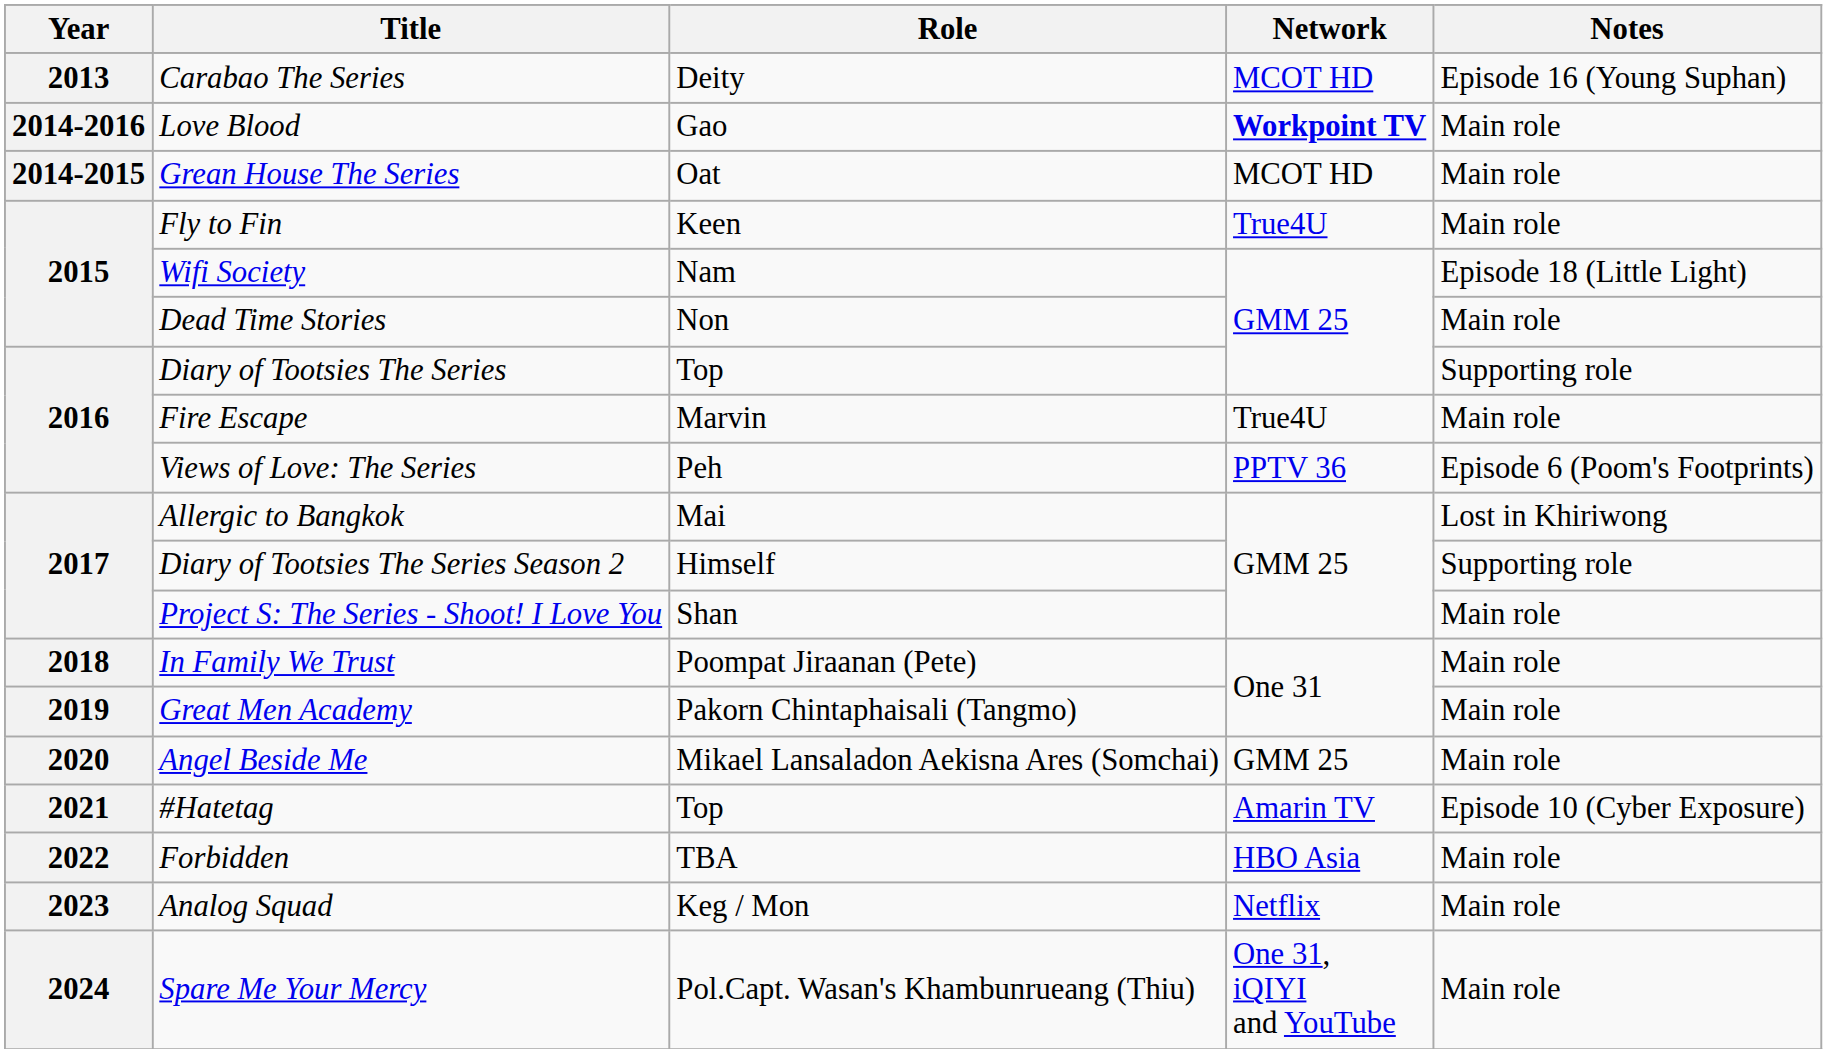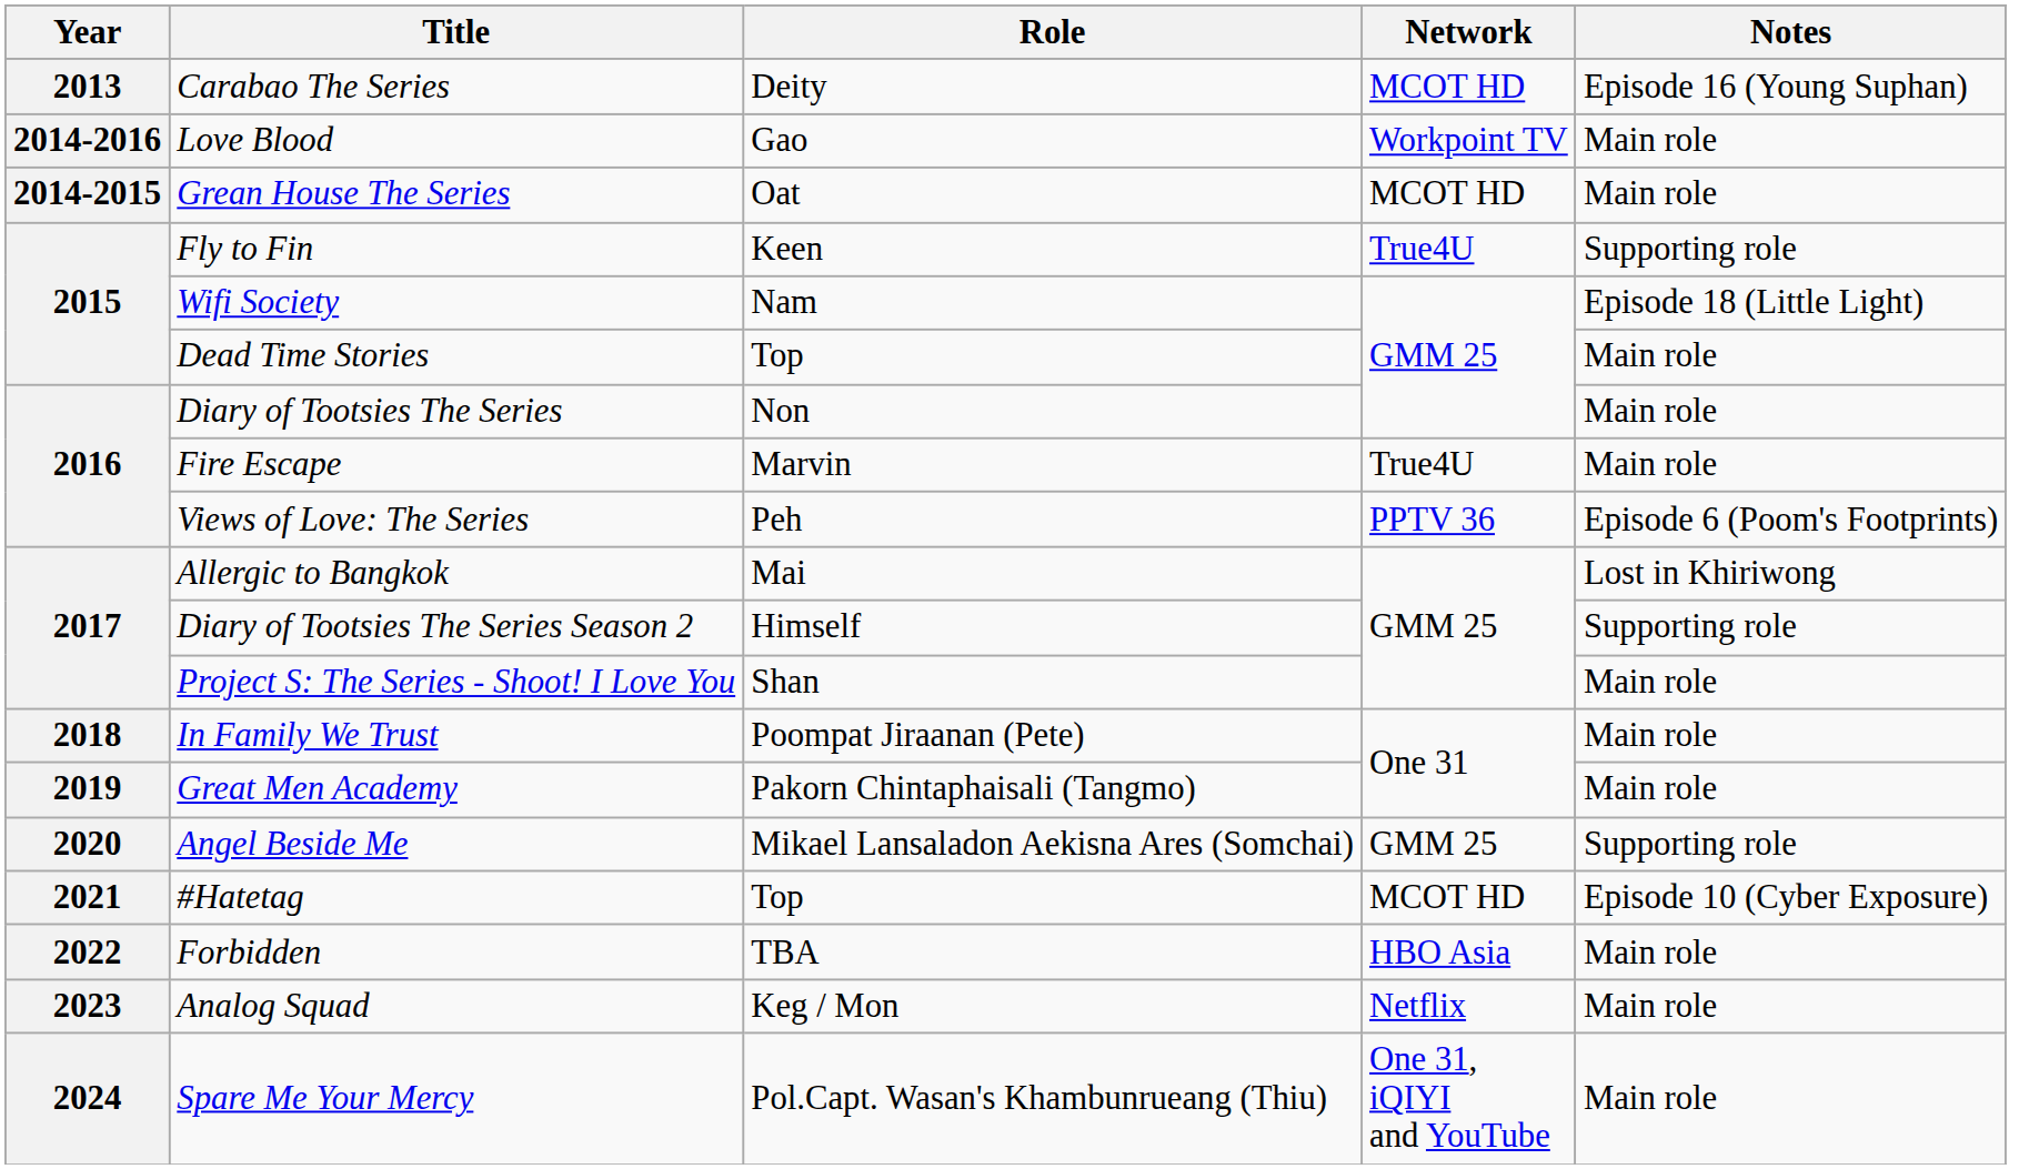Love Blood | Network: bold -> normal
Fly to Fin | Notes: Main role -> Supporting role
Dead Time Stories | Role: Non -> Top
Diary of Tootsies The Series | Role: Top -> Non
Diary of Tootsies The Series | Notes: Supporting role -> Main role
Angel Beside Me | Notes: Main role -> Supporting role
#Hatetag | Network: Amarin TV -> MCOT HD
